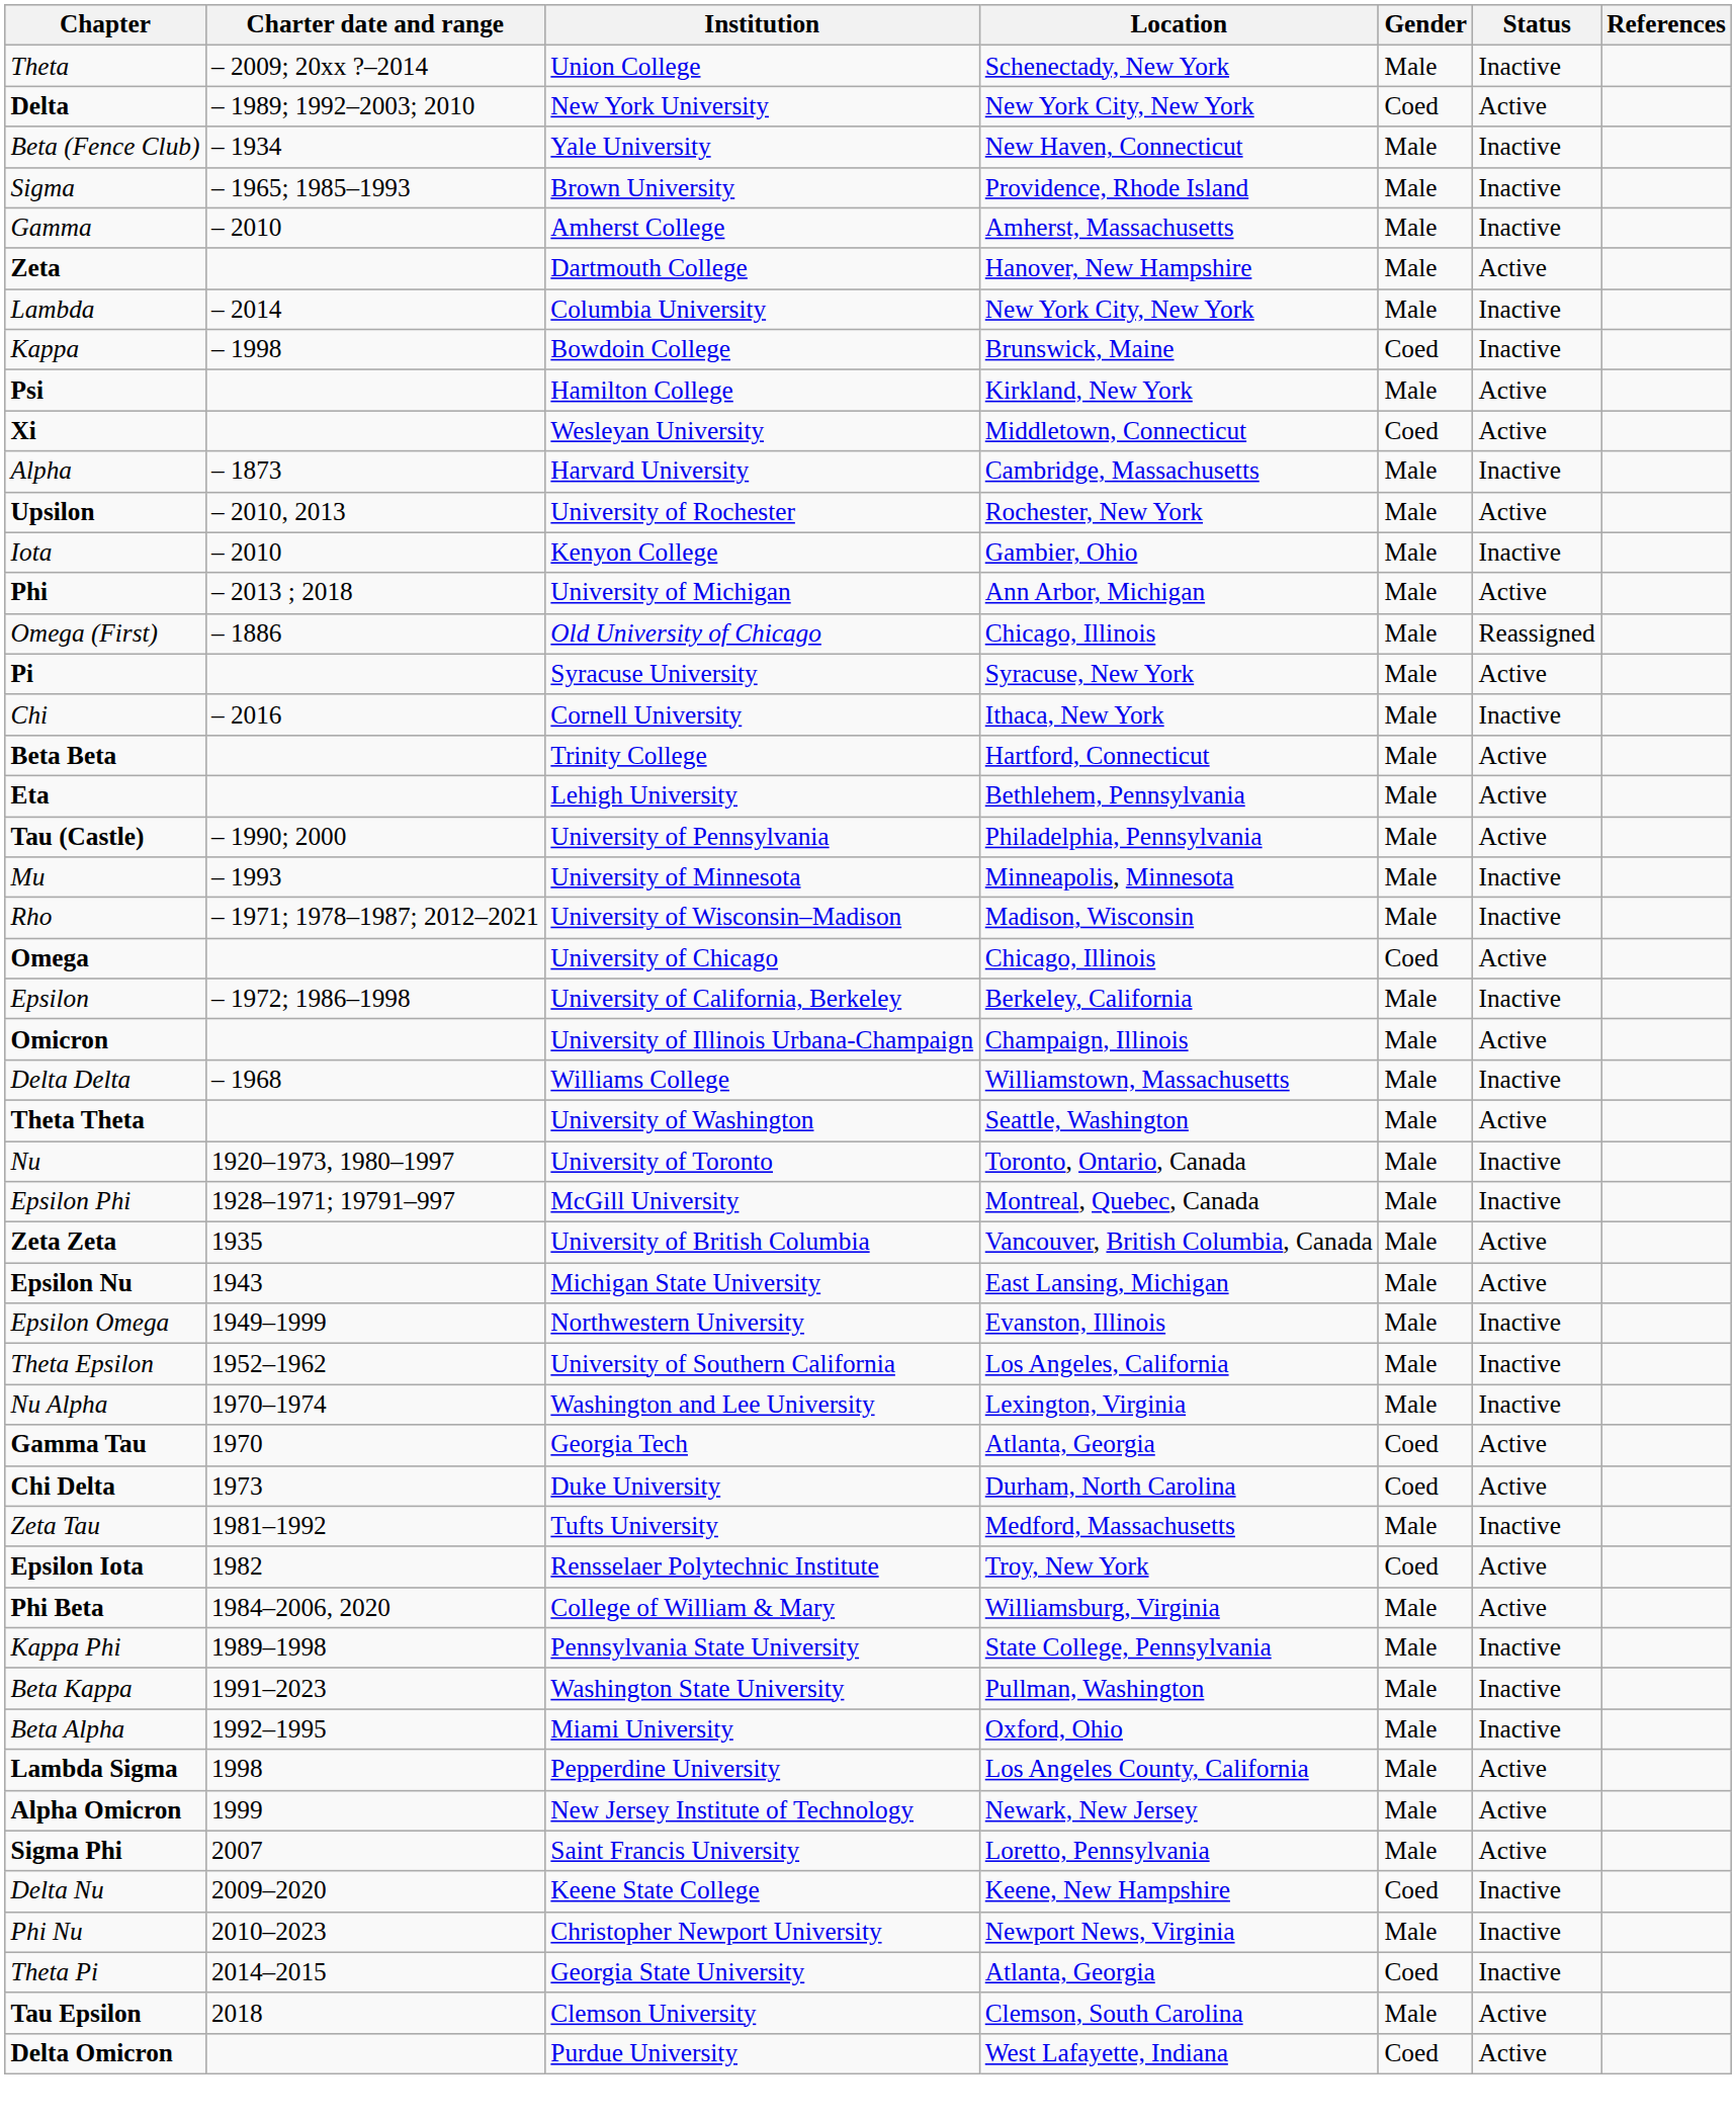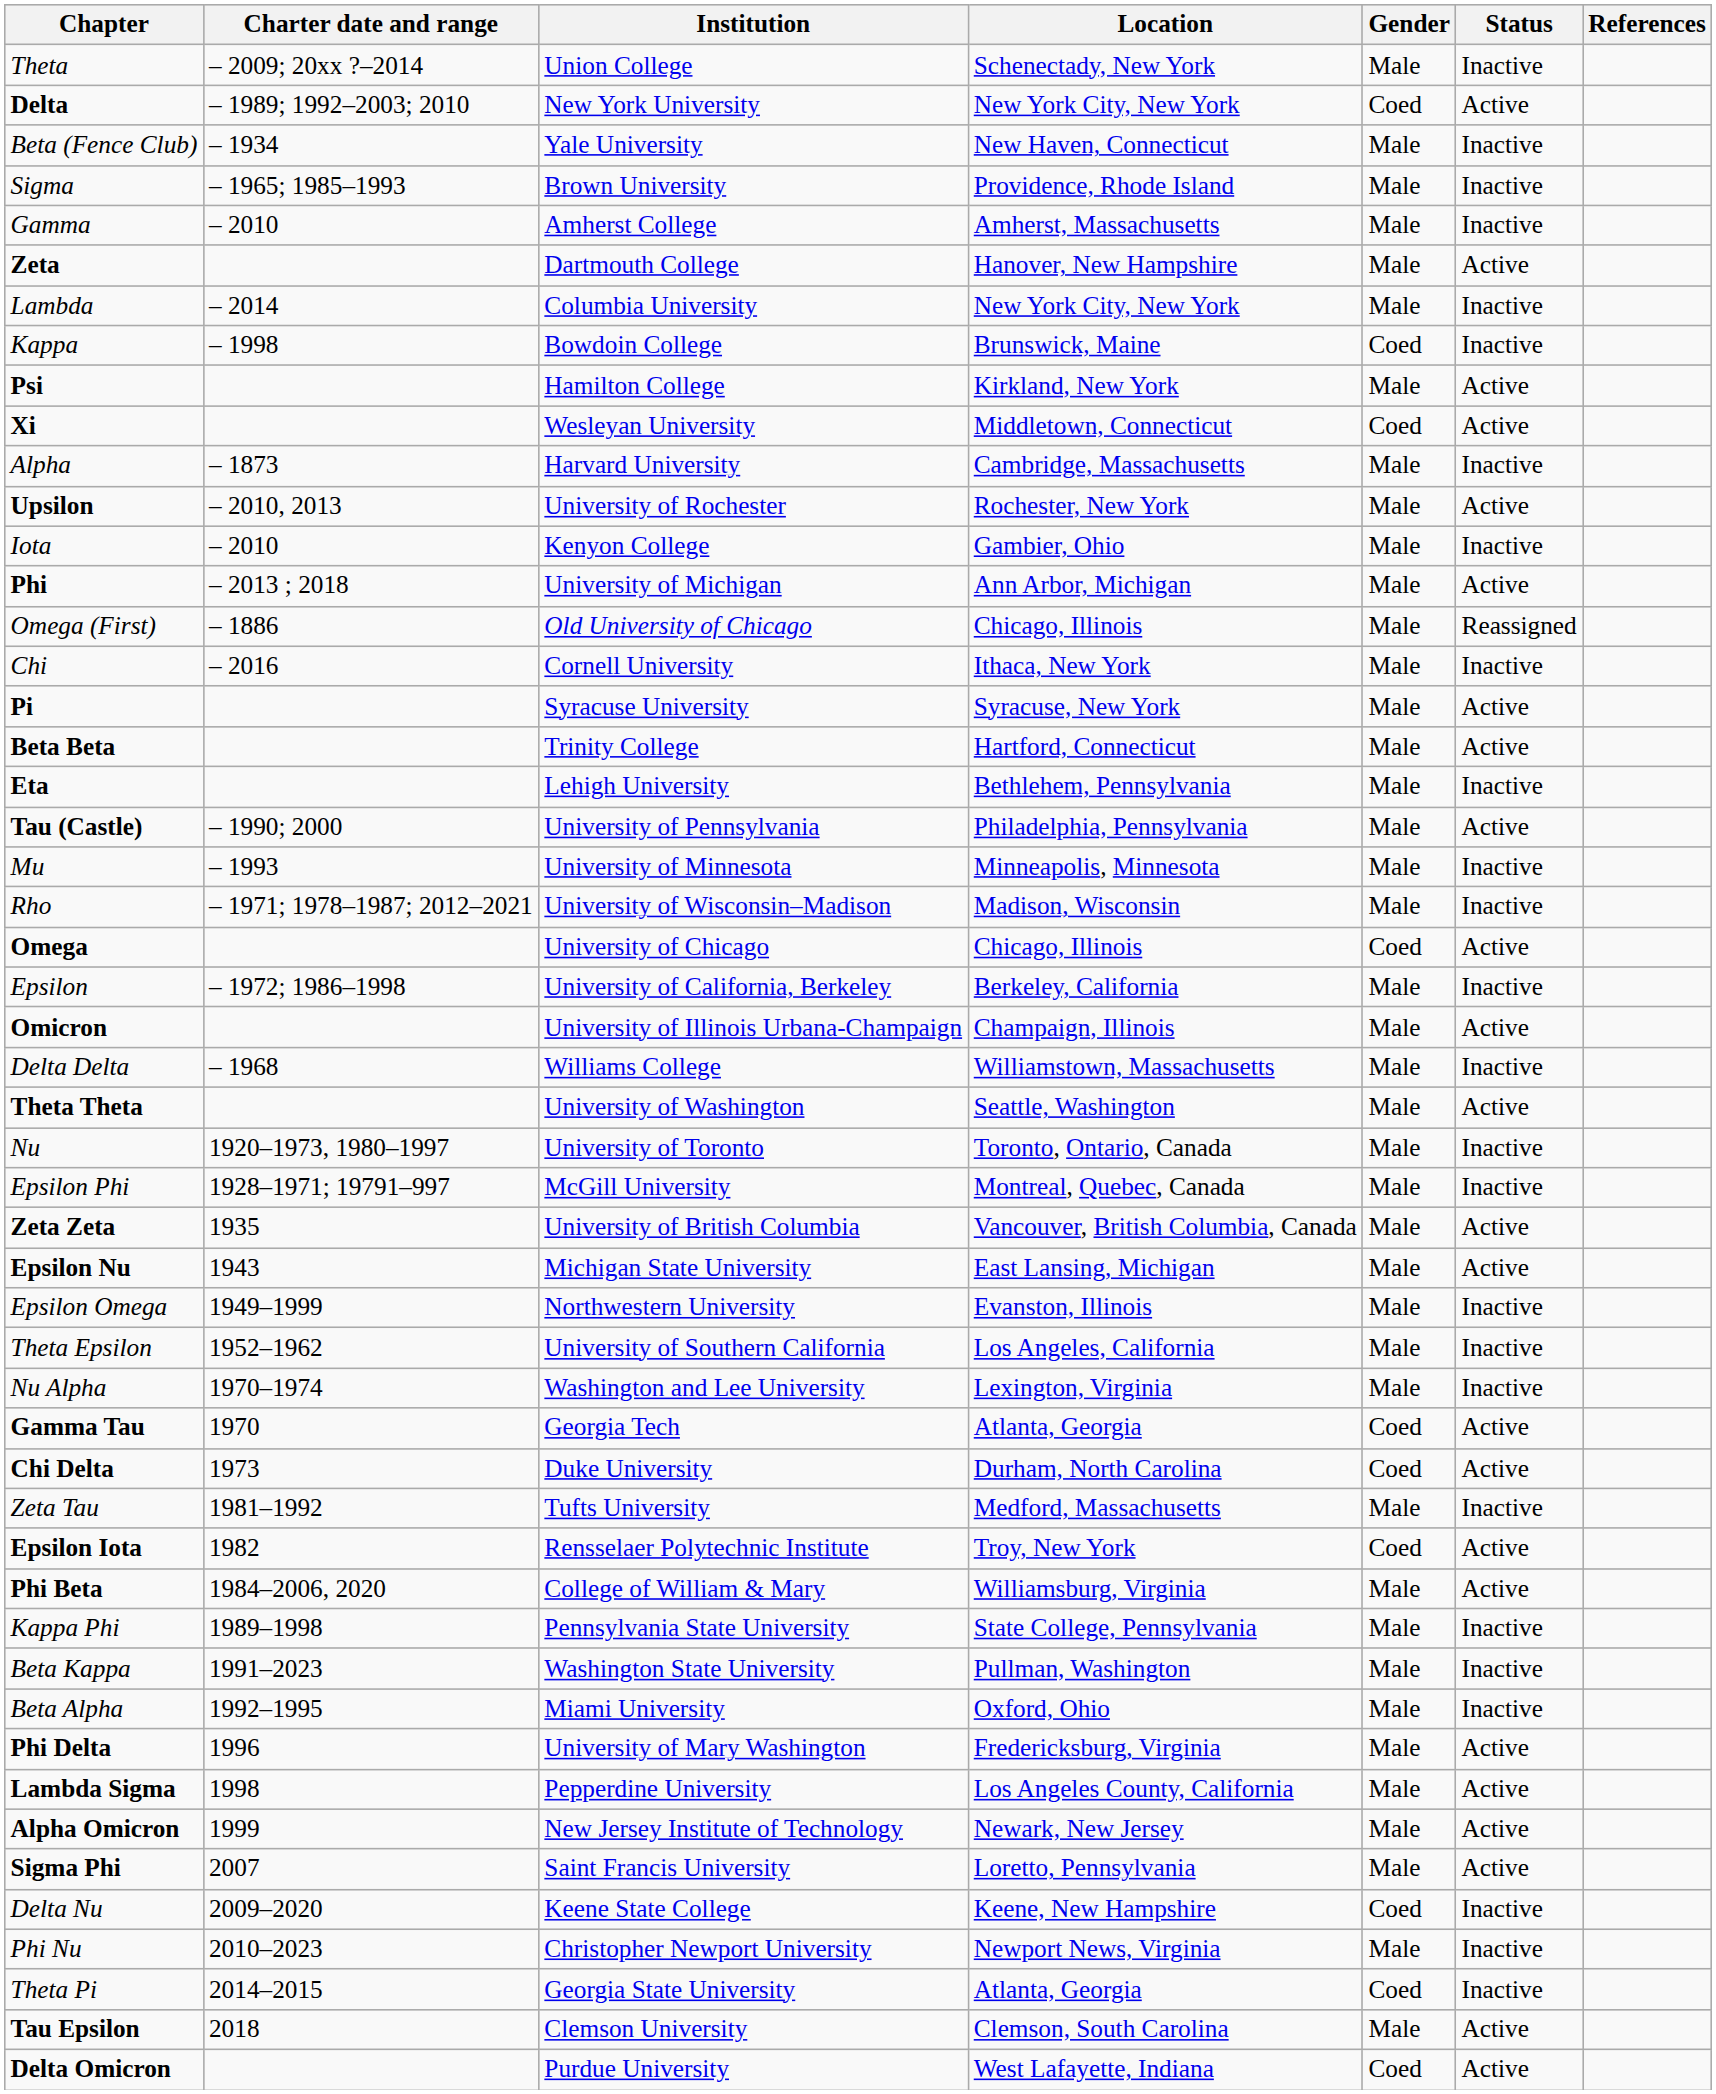rows swapped: Pi <-> Chi
Eta | Status: Active -> Inactive
+ row: Phi Delta | 1996 | University of Mary Washington | Fredericksburg, Virginia | Male | Active
